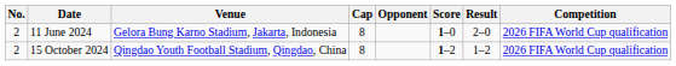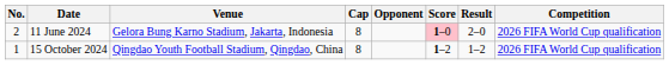11 June 2024 | Score: no background -> pink background
15 October 2024 | No.: 2 -> 1
